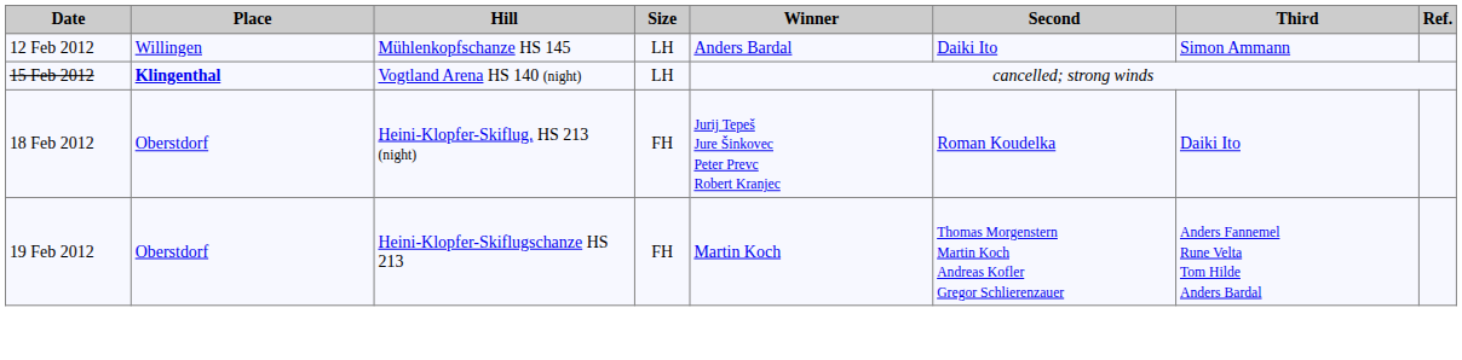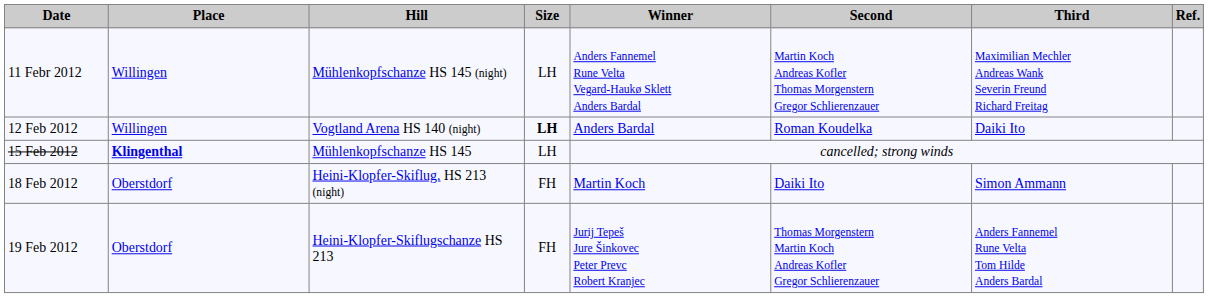+ row: 11 Febr 2012 | Willingen | Mühlenkopfschanze HS 145 (night) | LH | Anders Fannemel Rune Velta Vegard-Haukø Sklett Anders Bardal | Martin Koch Andreas Kofler Thomas Morgenstern Gregor Schlierenzauer | Maximilian Mechler Andreas Wank Severin Freund Richard Freitag
12 Feb 2012 | Hill: Mühlenkopfschanze HS 145 -> Vogtland Arena HS 140 (night)
12 Feb 2012 | Size: normal -> bold
12 Feb 2012 | Second: Daiki Ito -> Roman Koudelka
12 Feb 2012 | Third: Simon Ammann -> Daiki Ito
15 Feb 2012 | Hill: Vogtland Arena HS 140 (night) -> Mühlenkopfschanze HS 145
18 Feb 2012 | Winner: Jurij Tepeš Jure Šinkovec Peter Prevc Robert Kranjec -> Martin Koch
18 Feb 2012 | Second: Roman Koudelka -> Daiki Ito
18 Feb 2012 | Third: Daiki Ito -> Simon Ammann
19 Feb 2012 | Winner: Martin Koch -> Jurij Tepeš Jure Šinkovec Peter Prevc Robert Kranjec
